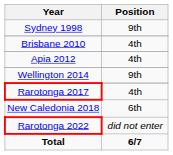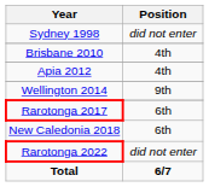Sydney 1998 | Position: 9th -> did not enter
Rarotonga 2017 | Position: 4th -> 6th
